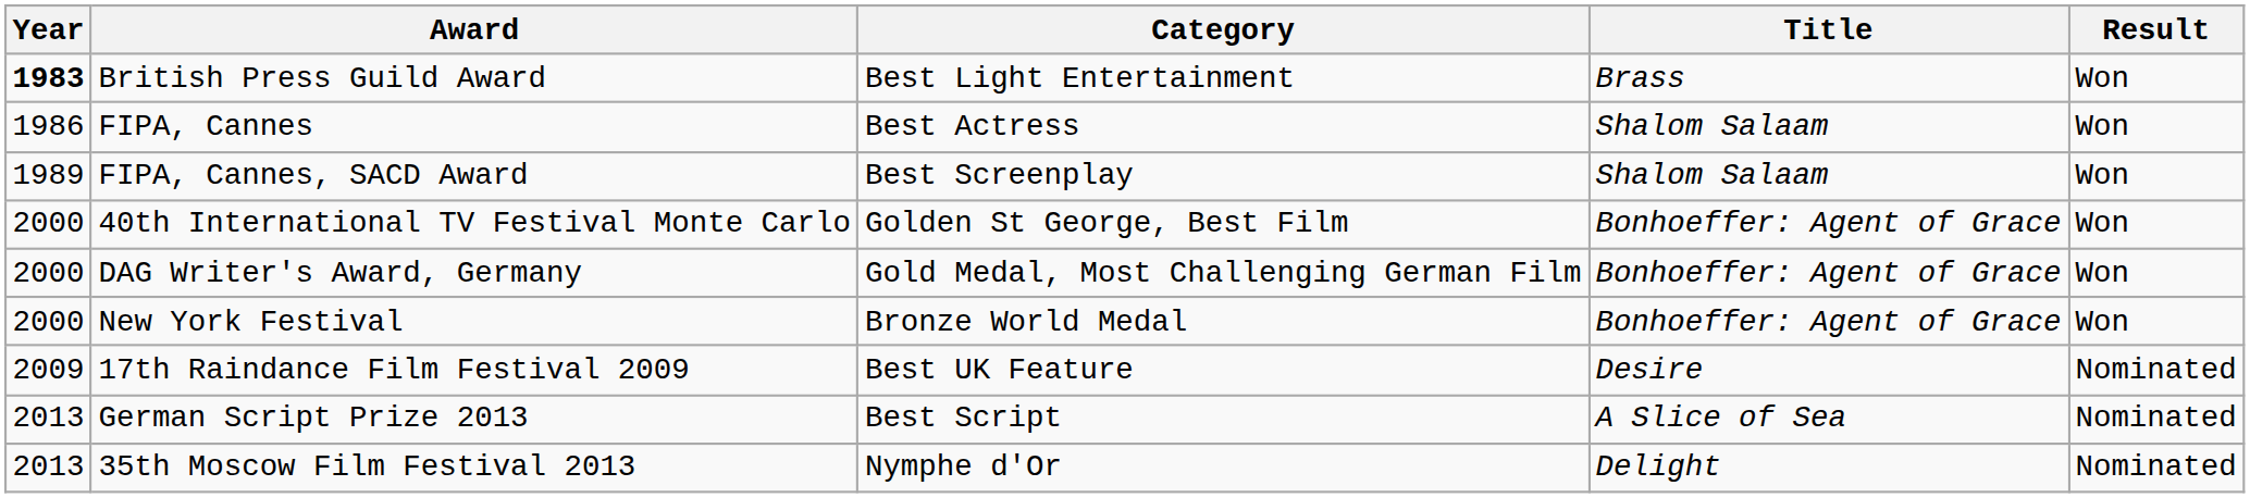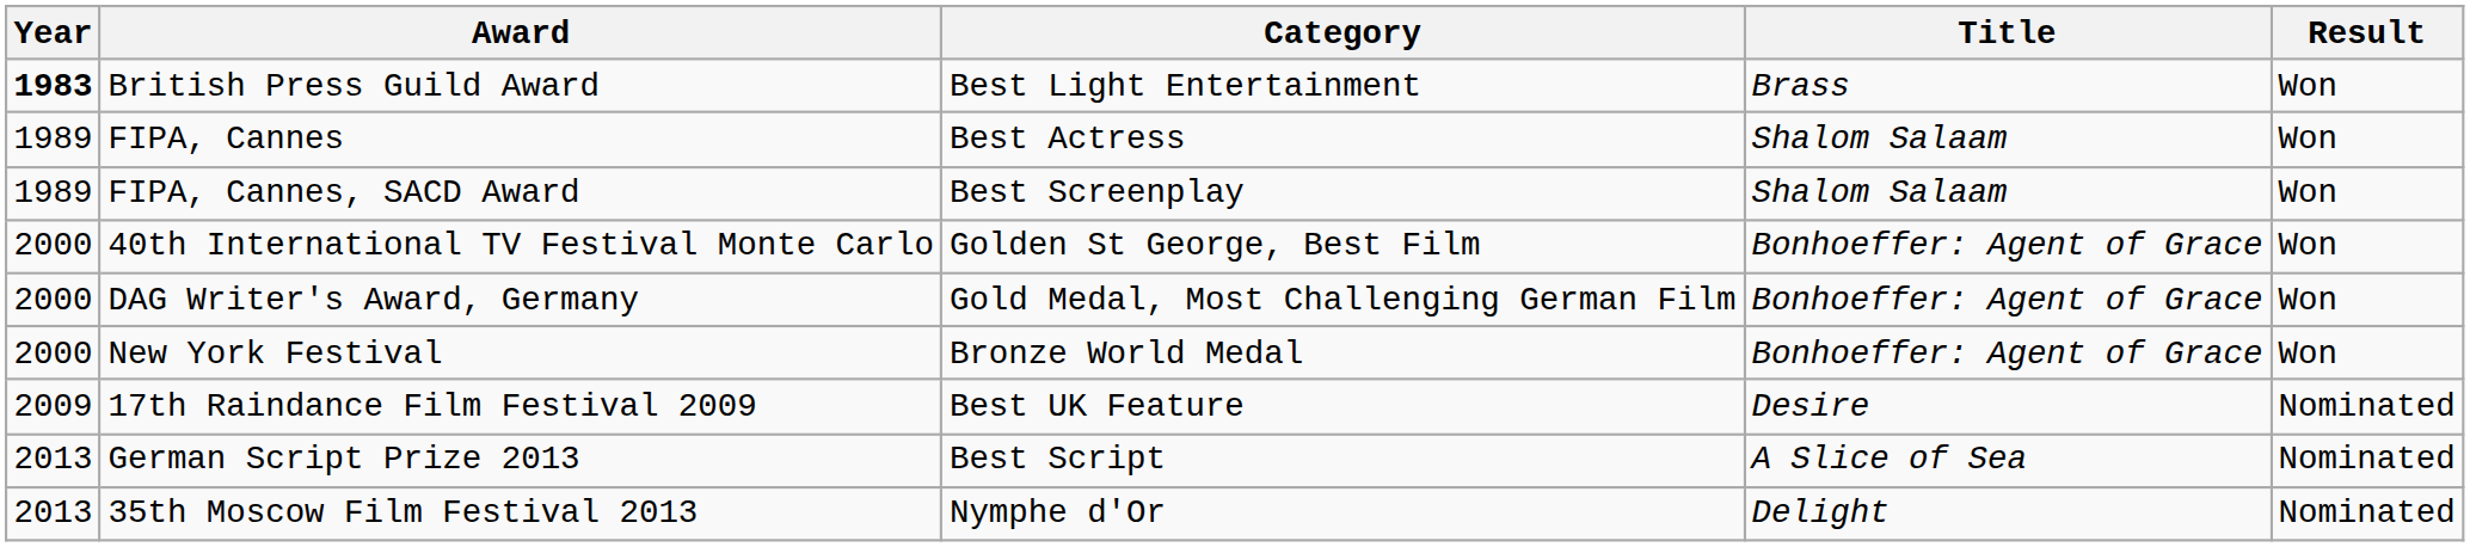FIPA, Cannes | Year: 1986 -> 1989
